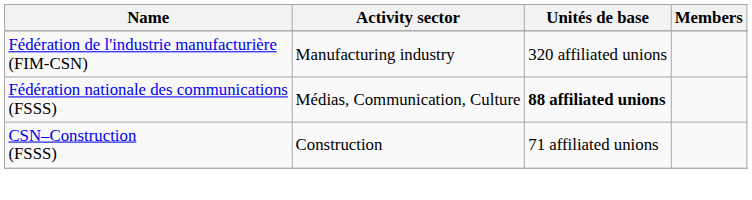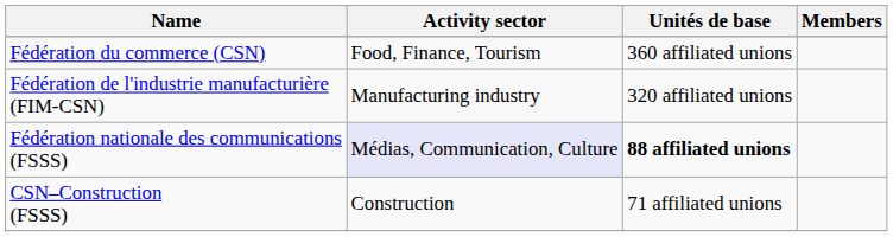+ row: Fédération du commerce (CSN) | Food, Finance, Tourism | 360 affiliated unions
Fédération nationale des communications (FSSS) | Activity sector: no background -> lavender background
